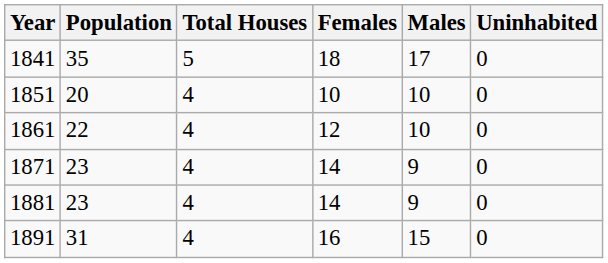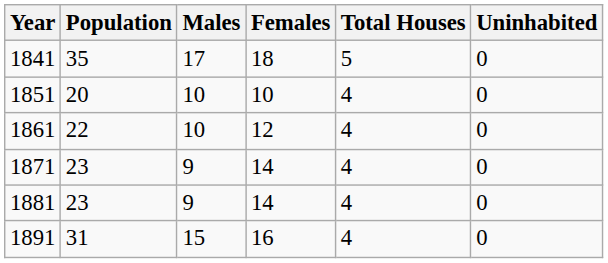columns swapped: Males <-> Total Houses
